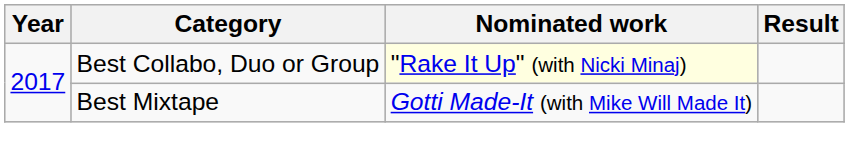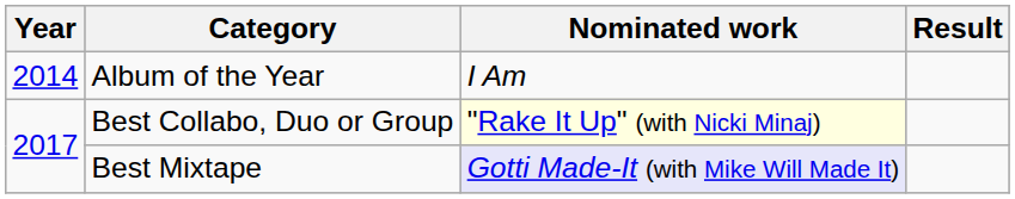+ row: 2014 | Album of the Year | I Am
Best Mixtape | Nominated work: no background -> lavender background
